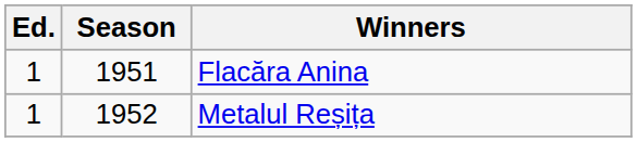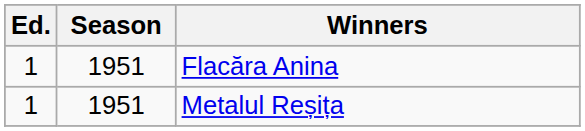Metalul Reșița | Season: 1952 -> 1951
